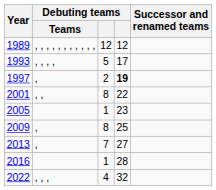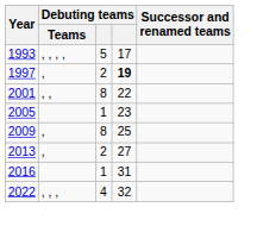- row: 1989 | , , , , , , , , , , , | 12 | 12
2013 | column 3: 7 -> 2
2016 | column 4: 28 -> 31
